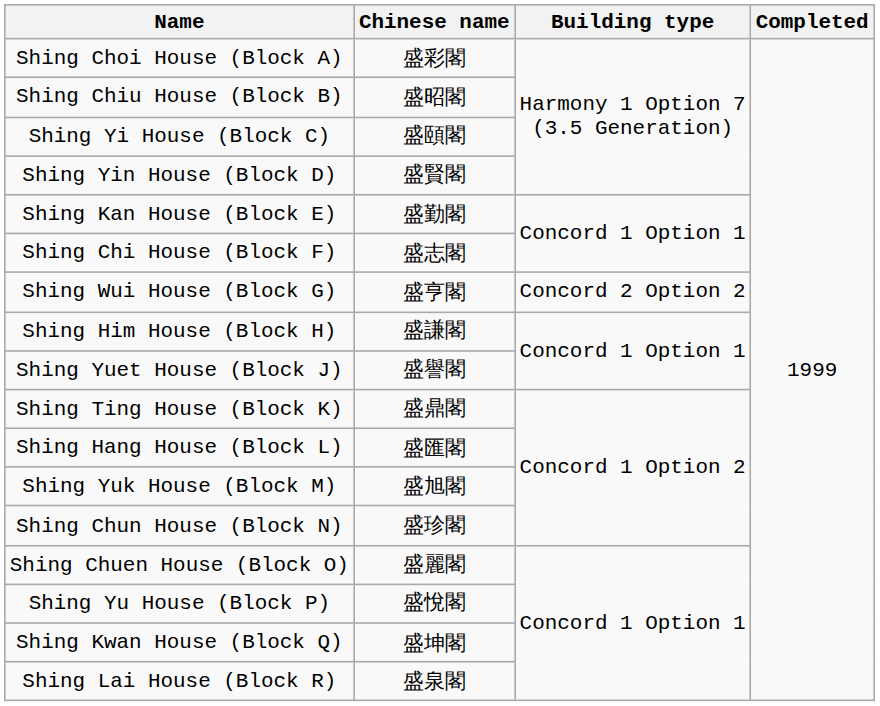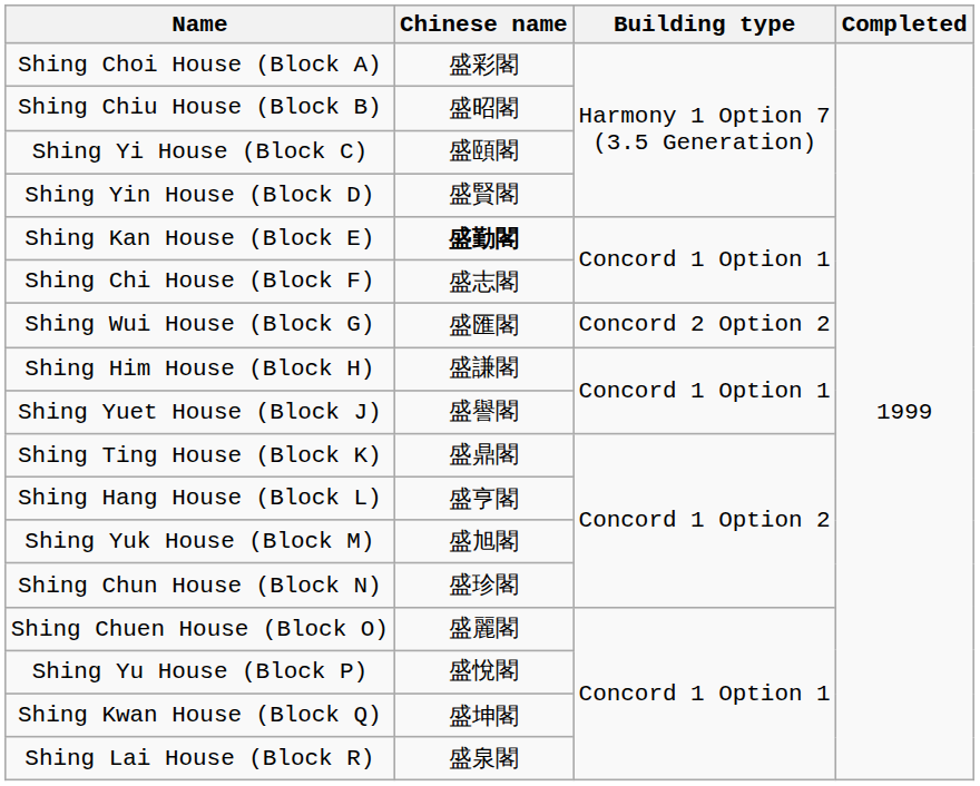Shing Kan House (Block E) | Chinese name: normal -> bold
Shing Wui House (Block G) | Chinese name: 盛亨閣 -> 盛匯閣
Shing Hang House (Block L) | Chinese name: 盛匯閣 -> 盛亨閣
